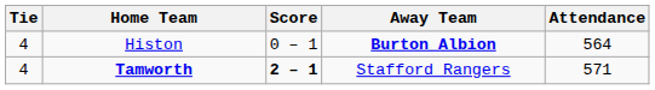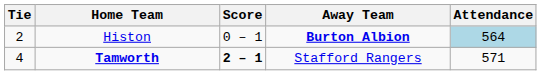Histon | Tie: 4 -> 2
Histon | Attendance: no background -> lightblue background
